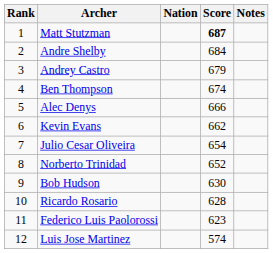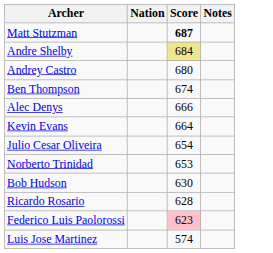- column: Rank | 1 | 2 | 3 | 4 | 5 | 6 | 7 | 8 | 9 | 10 | 11 | 12
Andre Shelby | Score: no background -> khaki background
Andrey Castro | Score: 679 -> 680
Kevin Evans | Score: 662 -> 664
Norberto Trinidad | Score: 652 -> 653
Federico Luis Paolorossi | Score: no background -> pink background
